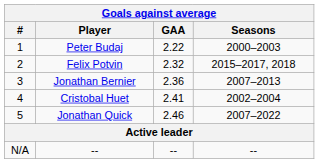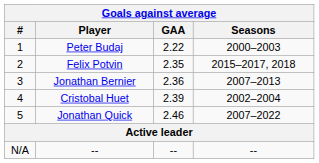Felix Potvin | GAA: 2.32 -> 2.35
Cristobal Huet | GAA: 2.41 -> 2.39
